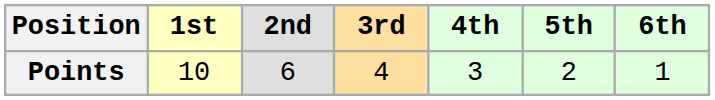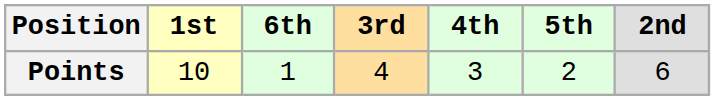columns swapped: 2nd <-> 6th
